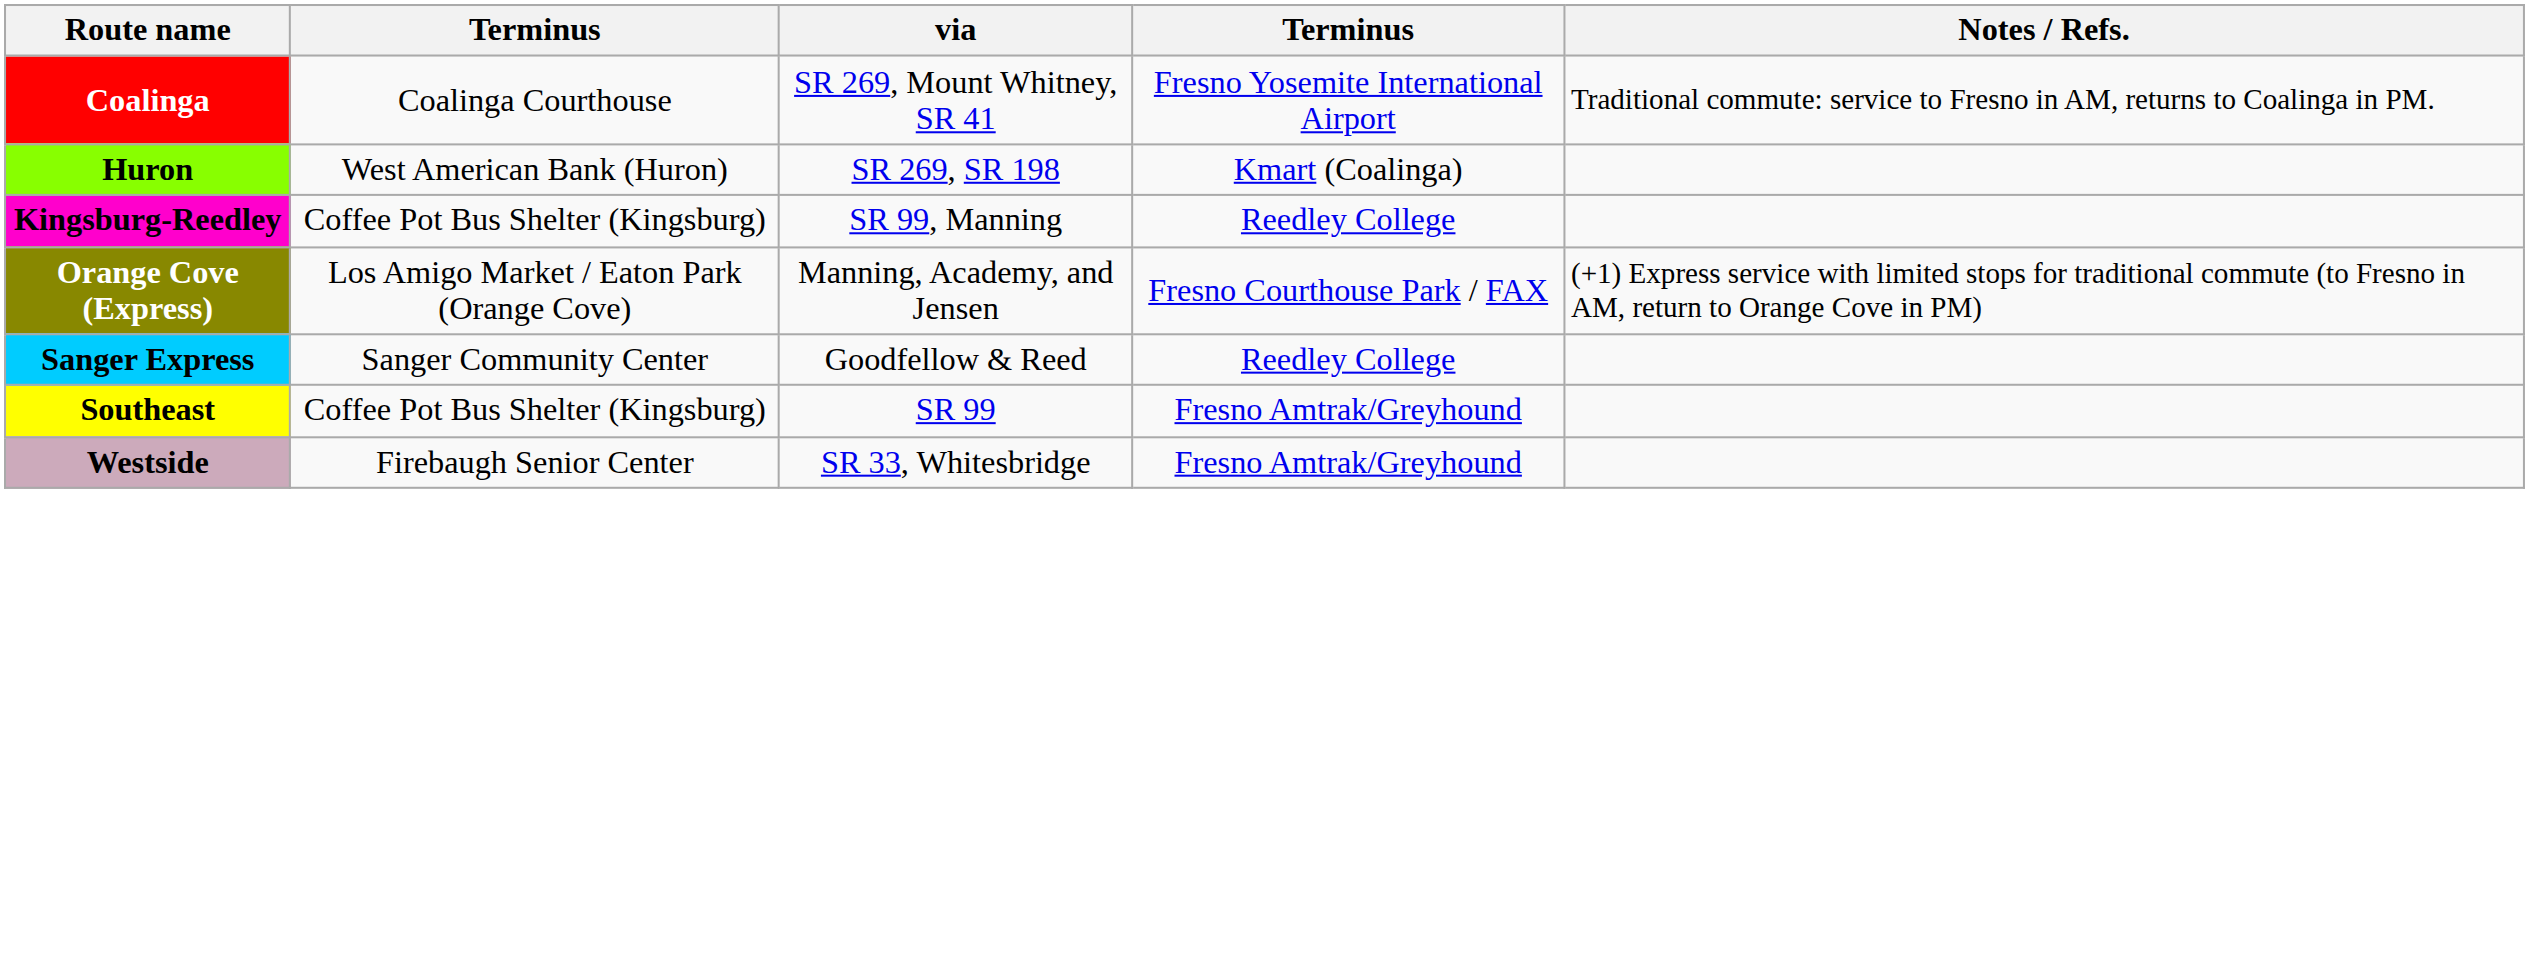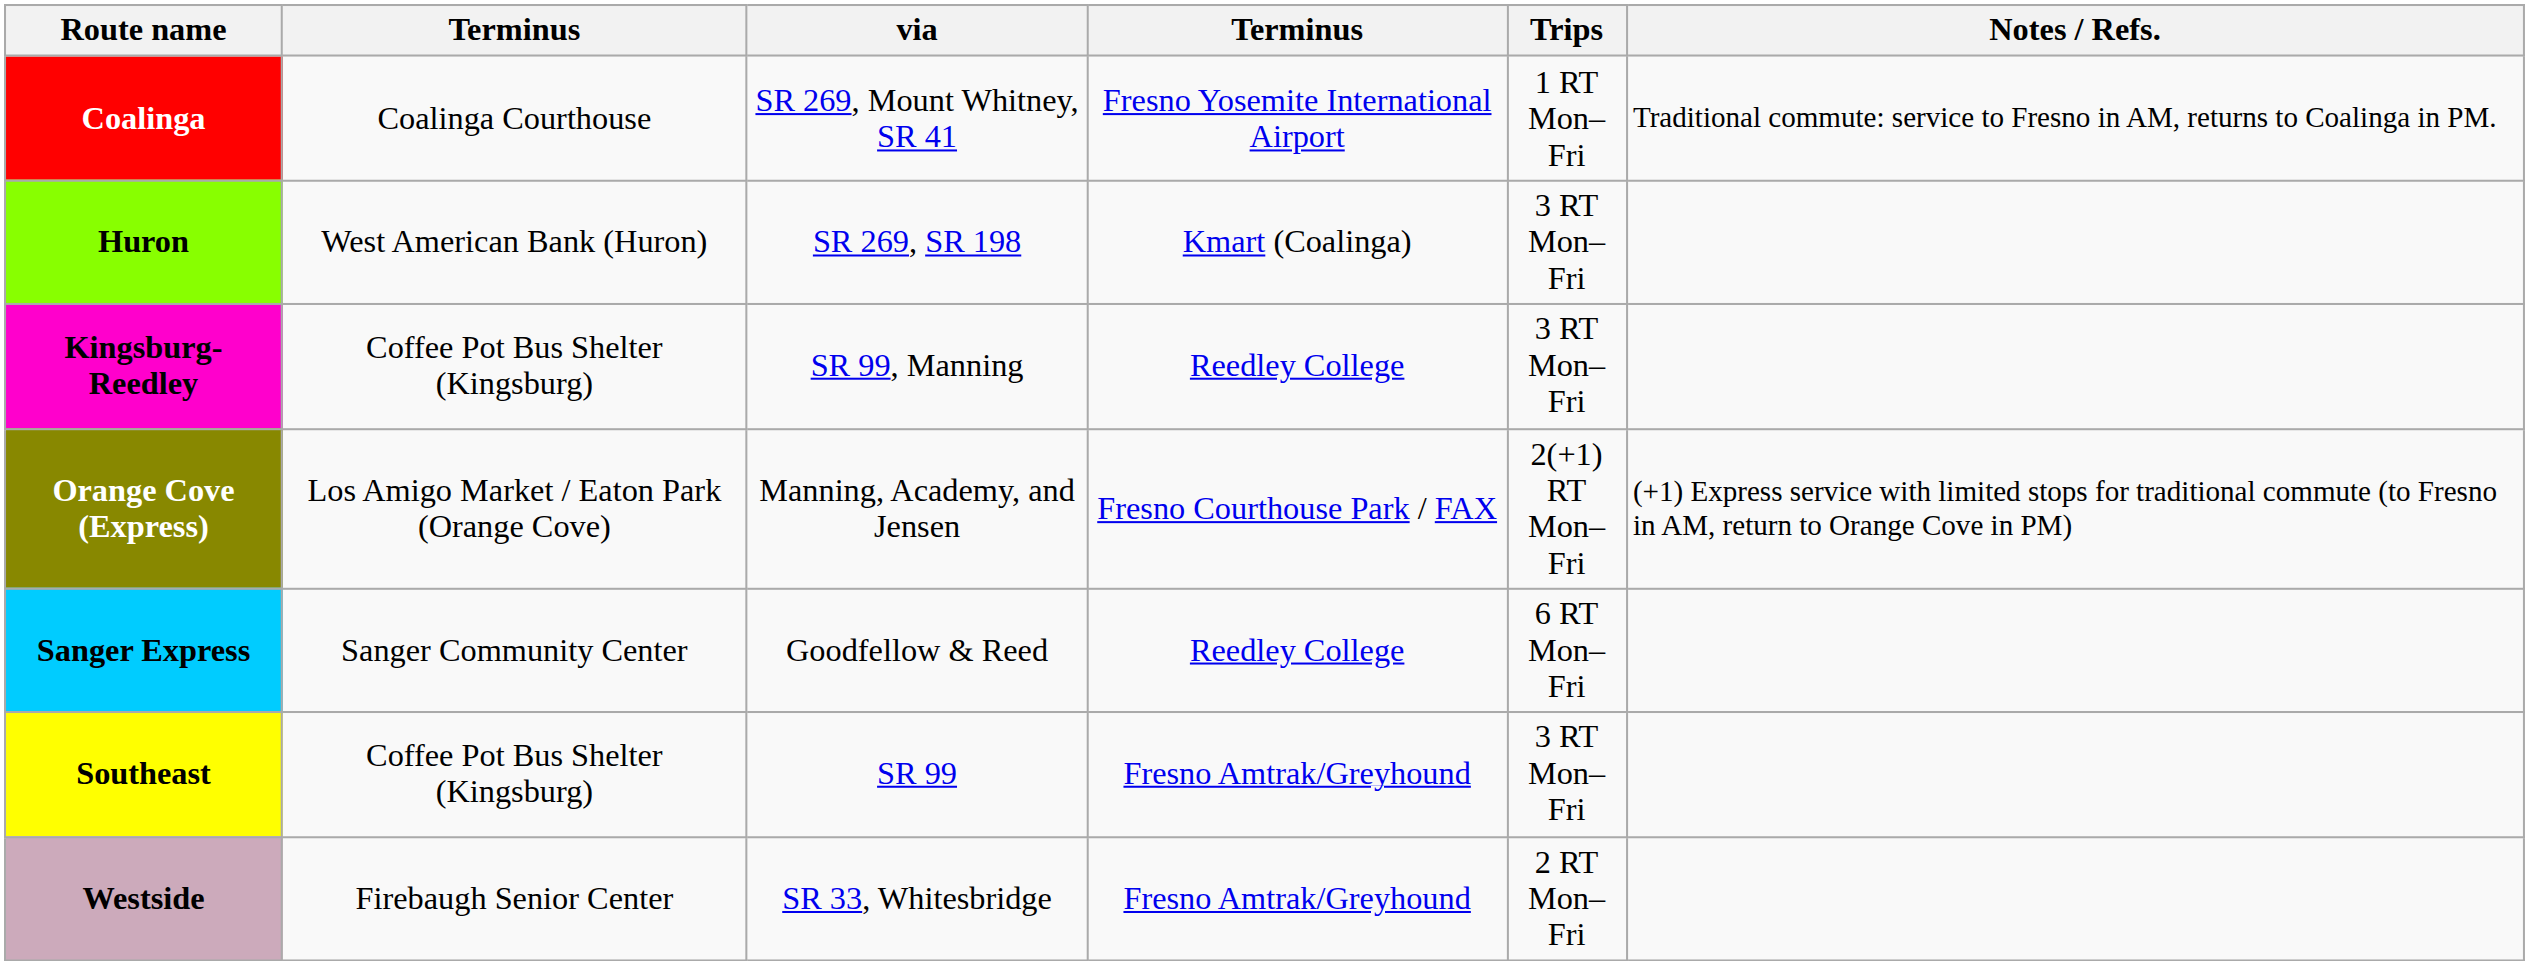+ column: Trips | 1 RT Mon–Fri | 3 RT Mon–Fri | 3 RT Mon–Fri | 2(+1) RT Mon–Fri | 6 RT Mon–Fri | 3 RT Mon–Fri | 2 RT Mon–Fri
